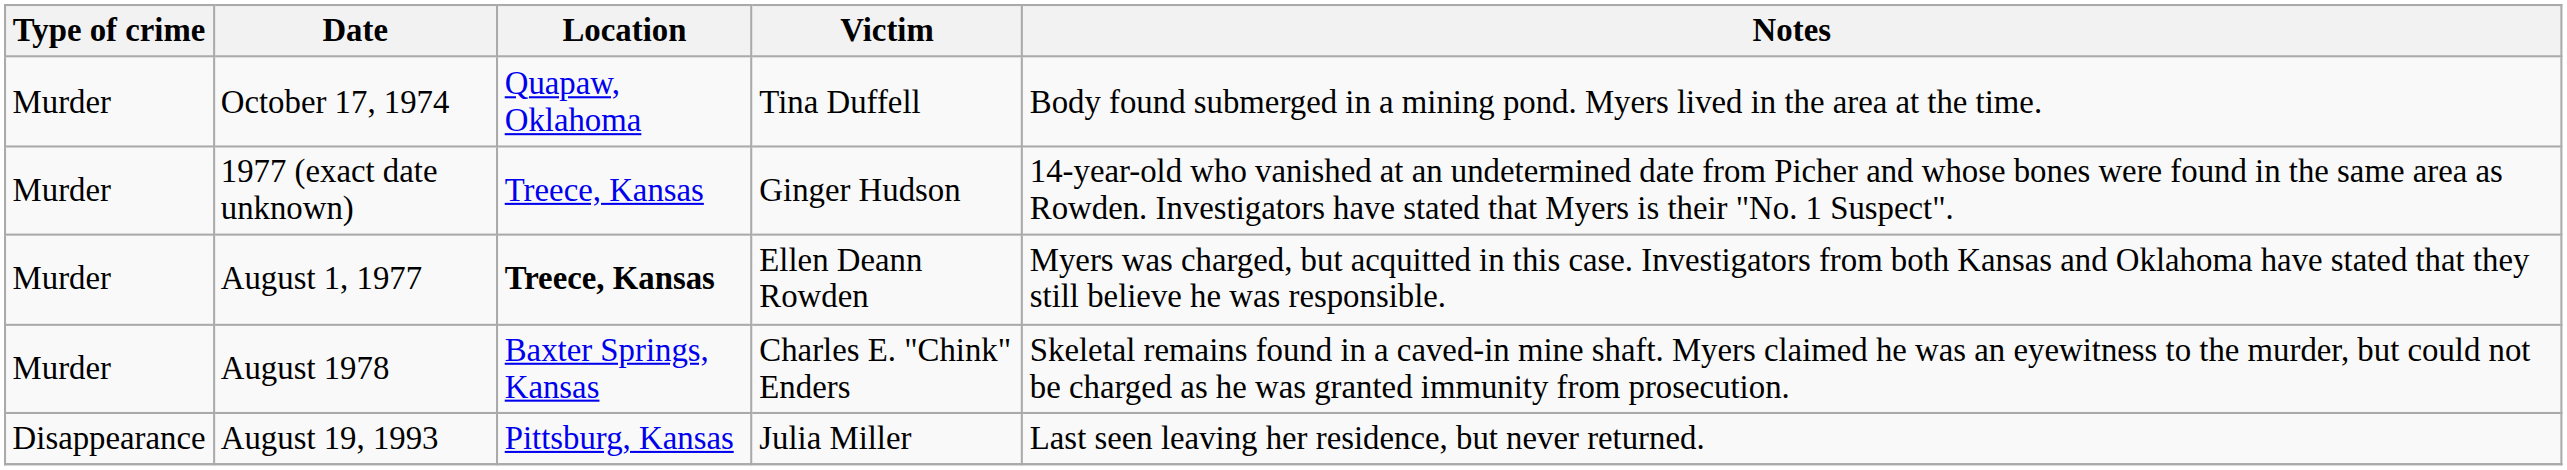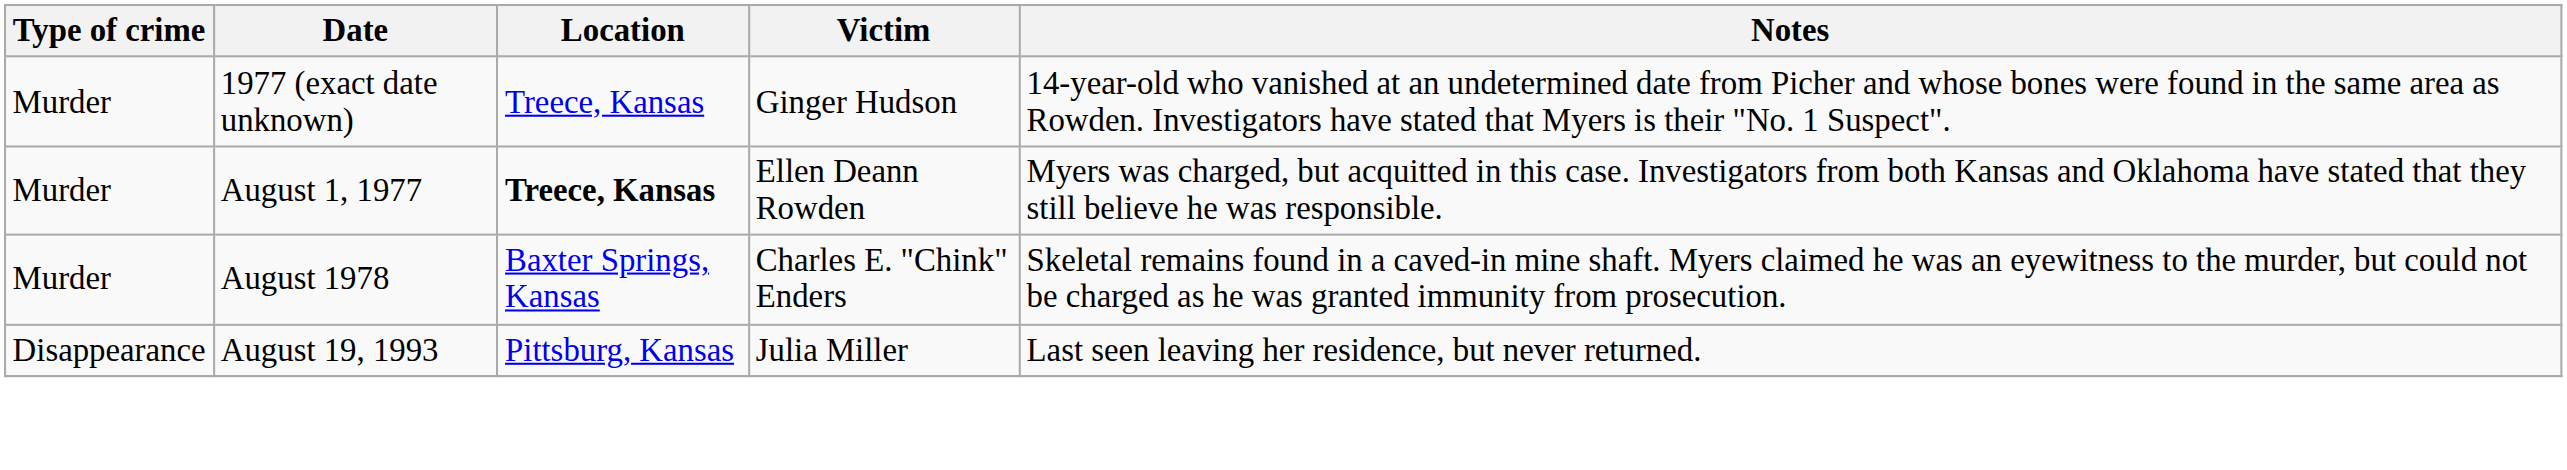- row: Murder | October 17, 1974 | Quapaw, Oklahoma | Tina Duffell | Body found submerged in a mining pond. Myers lived in the area at the time.
